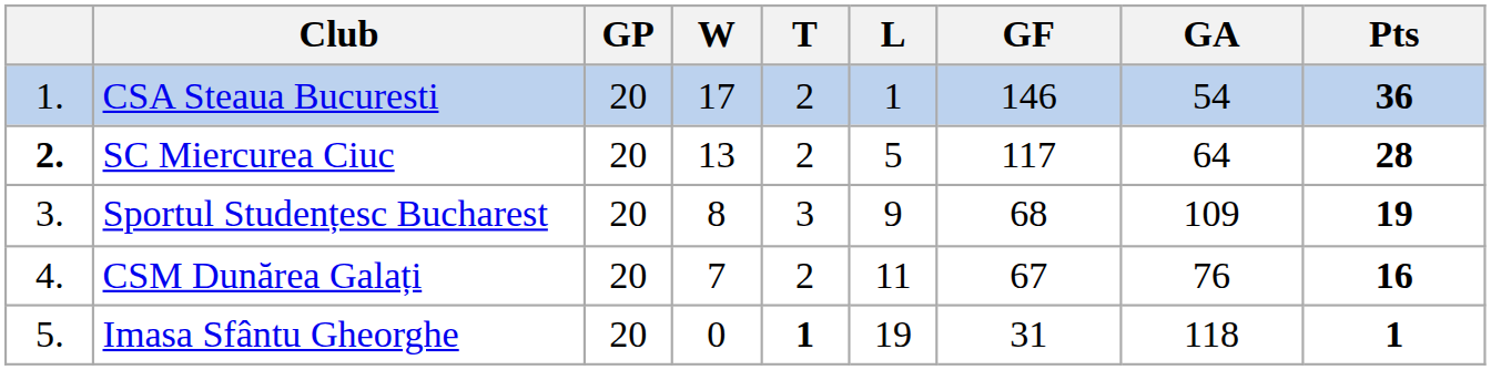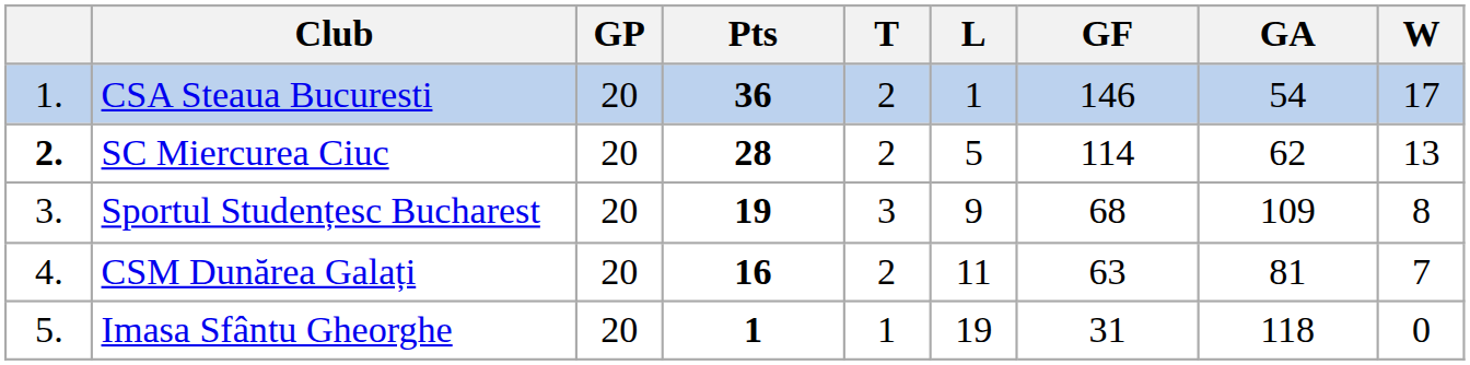columns swapped: W <-> Pts
SC Miercurea Ciuc | GF: 117 -> 114
SC Miercurea Ciuc | GA: 64 -> 62
CSM Dunărea Galați | GF: 67 -> 63
CSM Dunărea Galați | GA: 76 -> 81
Imasa Sfântu Gheorghe | T: bold -> normal
